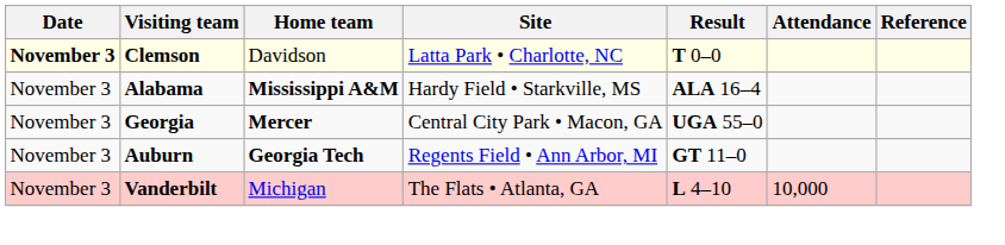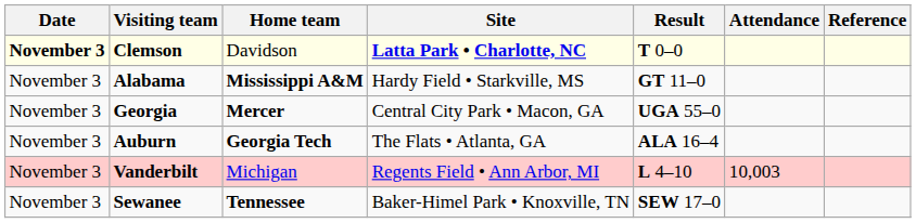Clemson | Site: normal -> bold
Alabama | Result: ALA 16–4 -> GT 11–0
Auburn | Site: Regents Field • Ann Arbor, MI -> The Flats • Atlanta, GA
Auburn | Result: GT 11–0 -> ALA 16–4
Vanderbilt | Site: The Flats • Atlanta, GA -> Regents Field • Ann Arbor, MI
Vanderbilt | Attendance: 10,000 -> 10,003
+ row: November 3 | Sewanee | Tennessee | Baker-Himel Park • Knoxville, TN | SEW 17–0
